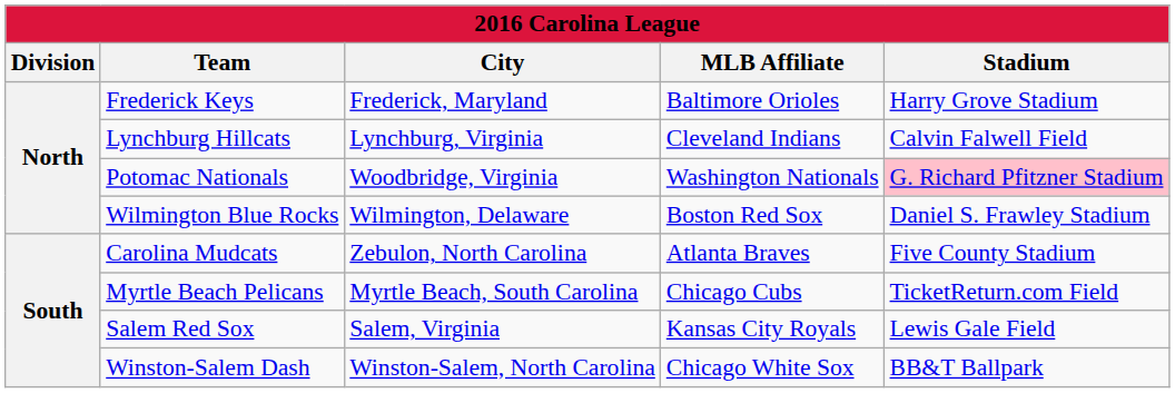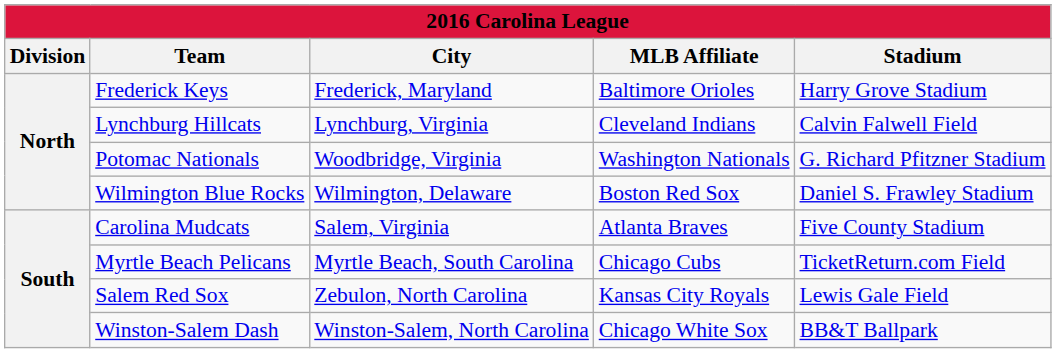Potomac Nationals | Stadium: pink background -> no background
Carolina Mudcats | City: Zebulon, North Carolina -> Salem, Virginia
Salem Red Sox | City: Salem, Virginia -> Zebulon, North Carolina
